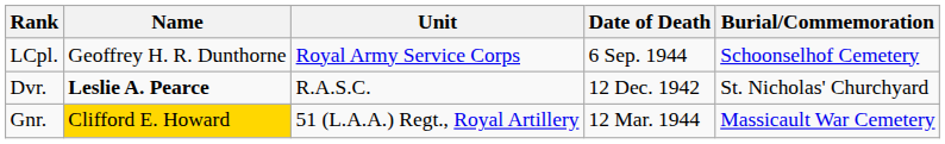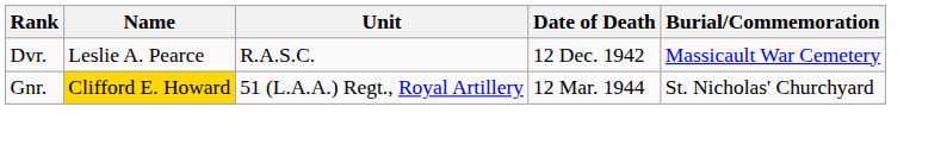- row: LCpl. | Geoffrey H. R. Dunthorne | Royal Army Service Corps | 6 Sep. 1944 | Schoonselhof Cemetery
Dvr. | Name: bold -> normal
Dvr. | Burial/Commemoration: St. Nicholas' Churchyard -> Massicault War Cemetery
Gnr. | Burial/Commemoration: Massicault War Cemetery -> St. Nicholas' Churchyard
